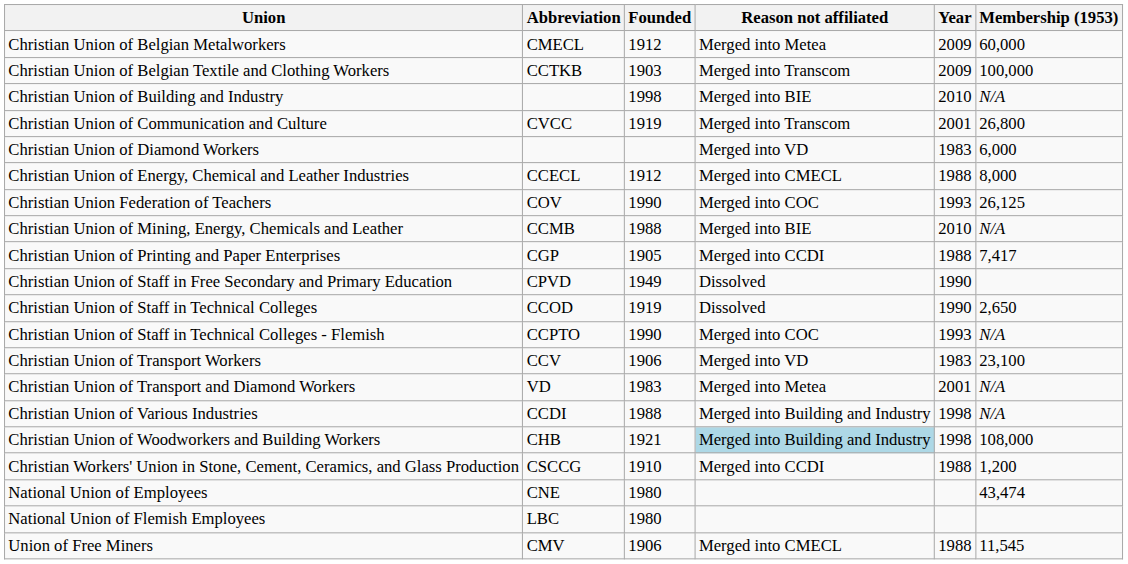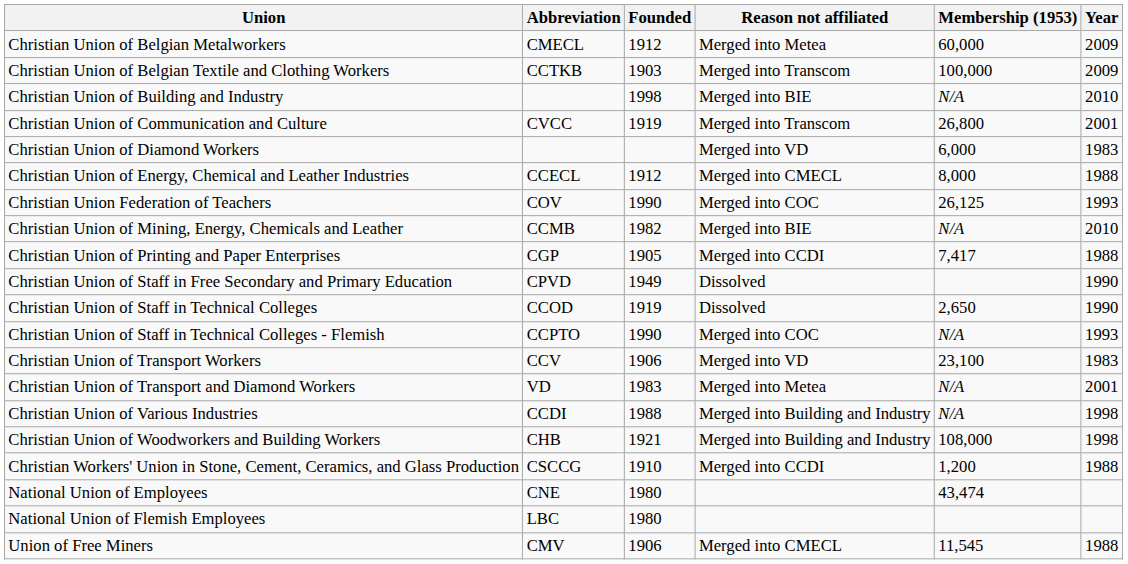columns swapped: Year <-> Membership (1953)
Christian Union of Mining, Energy, Chemicals and Leather | Founded: 1988 -> 1982
Christian Union of Woodworkers and Building Workers | Reason not affiliated: lightblue background -> no background
